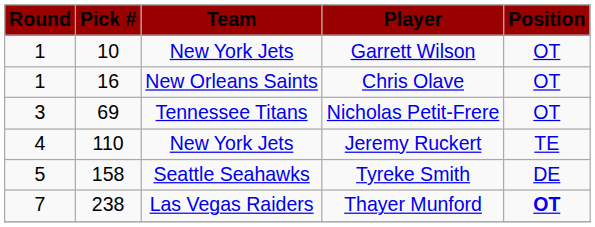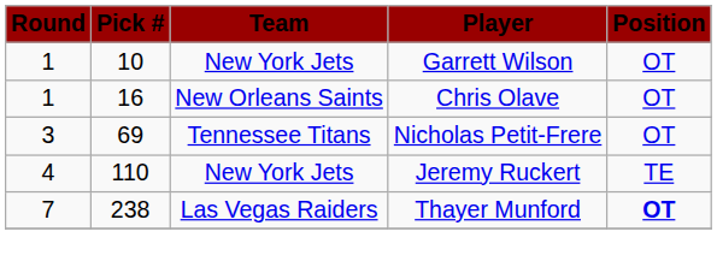- row: 5 | 158 | Seattle Seahawks | Tyreke Smith | DE
